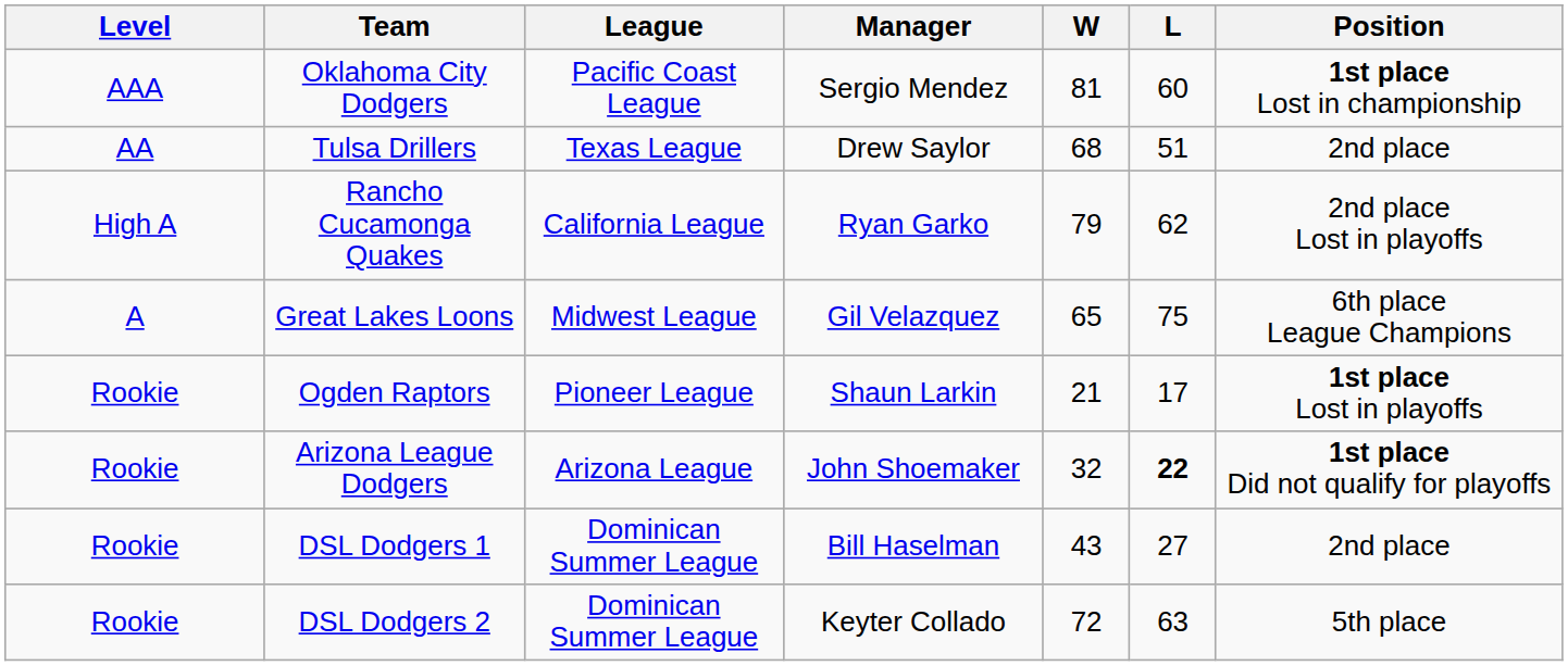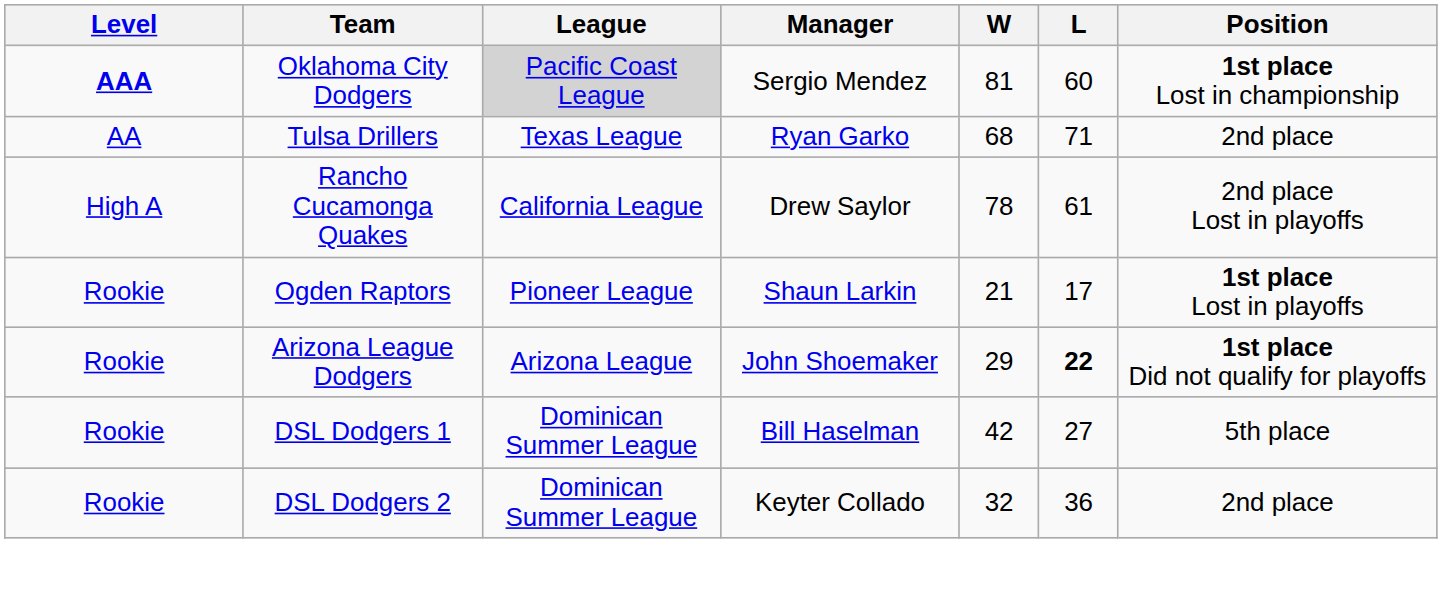Oklahoma City Dodgers | Level: normal -> bold
Oklahoma City Dodgers | League: no background -> lightgrey background
Tulsa Drillers | Manager: Drew Saylor -> Ryan Garko
Tulsa Drillers | L: 51 -> 71
Rancho Cucamonga Quakes | Manager: Ryan Garko -> Drew Saylor
Rancho Cucamonga Quakes | W: 79 -> 78
Rancho Cucamonga Quakes | L: 62 -> 61
- row: A | Great Lakes Loons | Midwest League | Gil Velazquez | 65 | 75 | 6th place League Champions
Arizona League Dodgers | W: 32 -> 29
DSL Dodgers 1 | W: 43 -> 42
DSL Dodgers 1 | Position: 2nd place -> 5th place
DSL Dodgers 2 | W: 72 -> 32
DSL Dodgers 2 | L: 63 -> 36
DSL Dodgers 2 | Position: 5th place -> 2nd place
